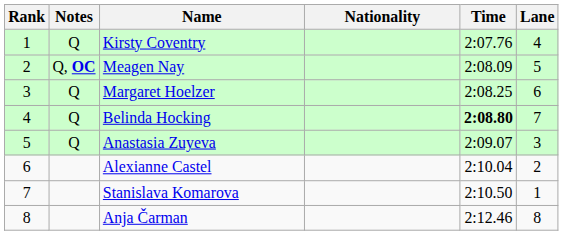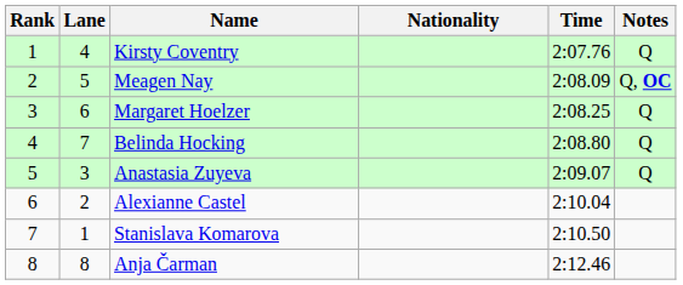columns swapped: Lane <-> Notes
Belinda Hocking | Time: bold -> normal
